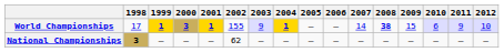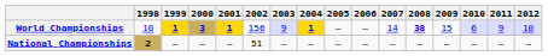World Championships | 1998: 17 -> 10
World Championships | 2002: 155 -> 156
National Championships | 1998: 3 -> 2
National Championships | 2002: 62 -> 51
